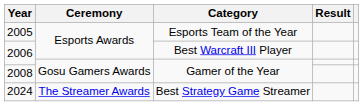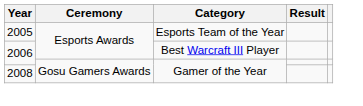- row: 2024 | The Streamer Awards | Best Strategy Game Streamer
